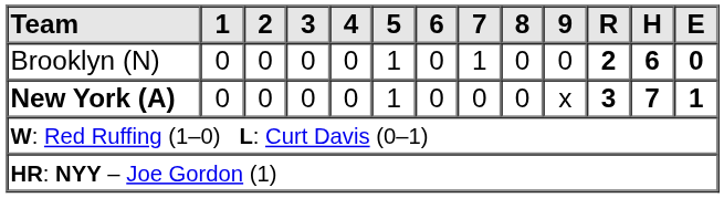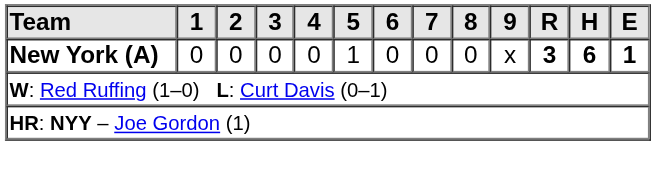- row: Brooklyn (N) | 0 | 0 | 0 | 0 | 1 | 0 | 1 | 0 | 0 | 2 | 6 | 0
New York (A) | H: 7 -> 6
